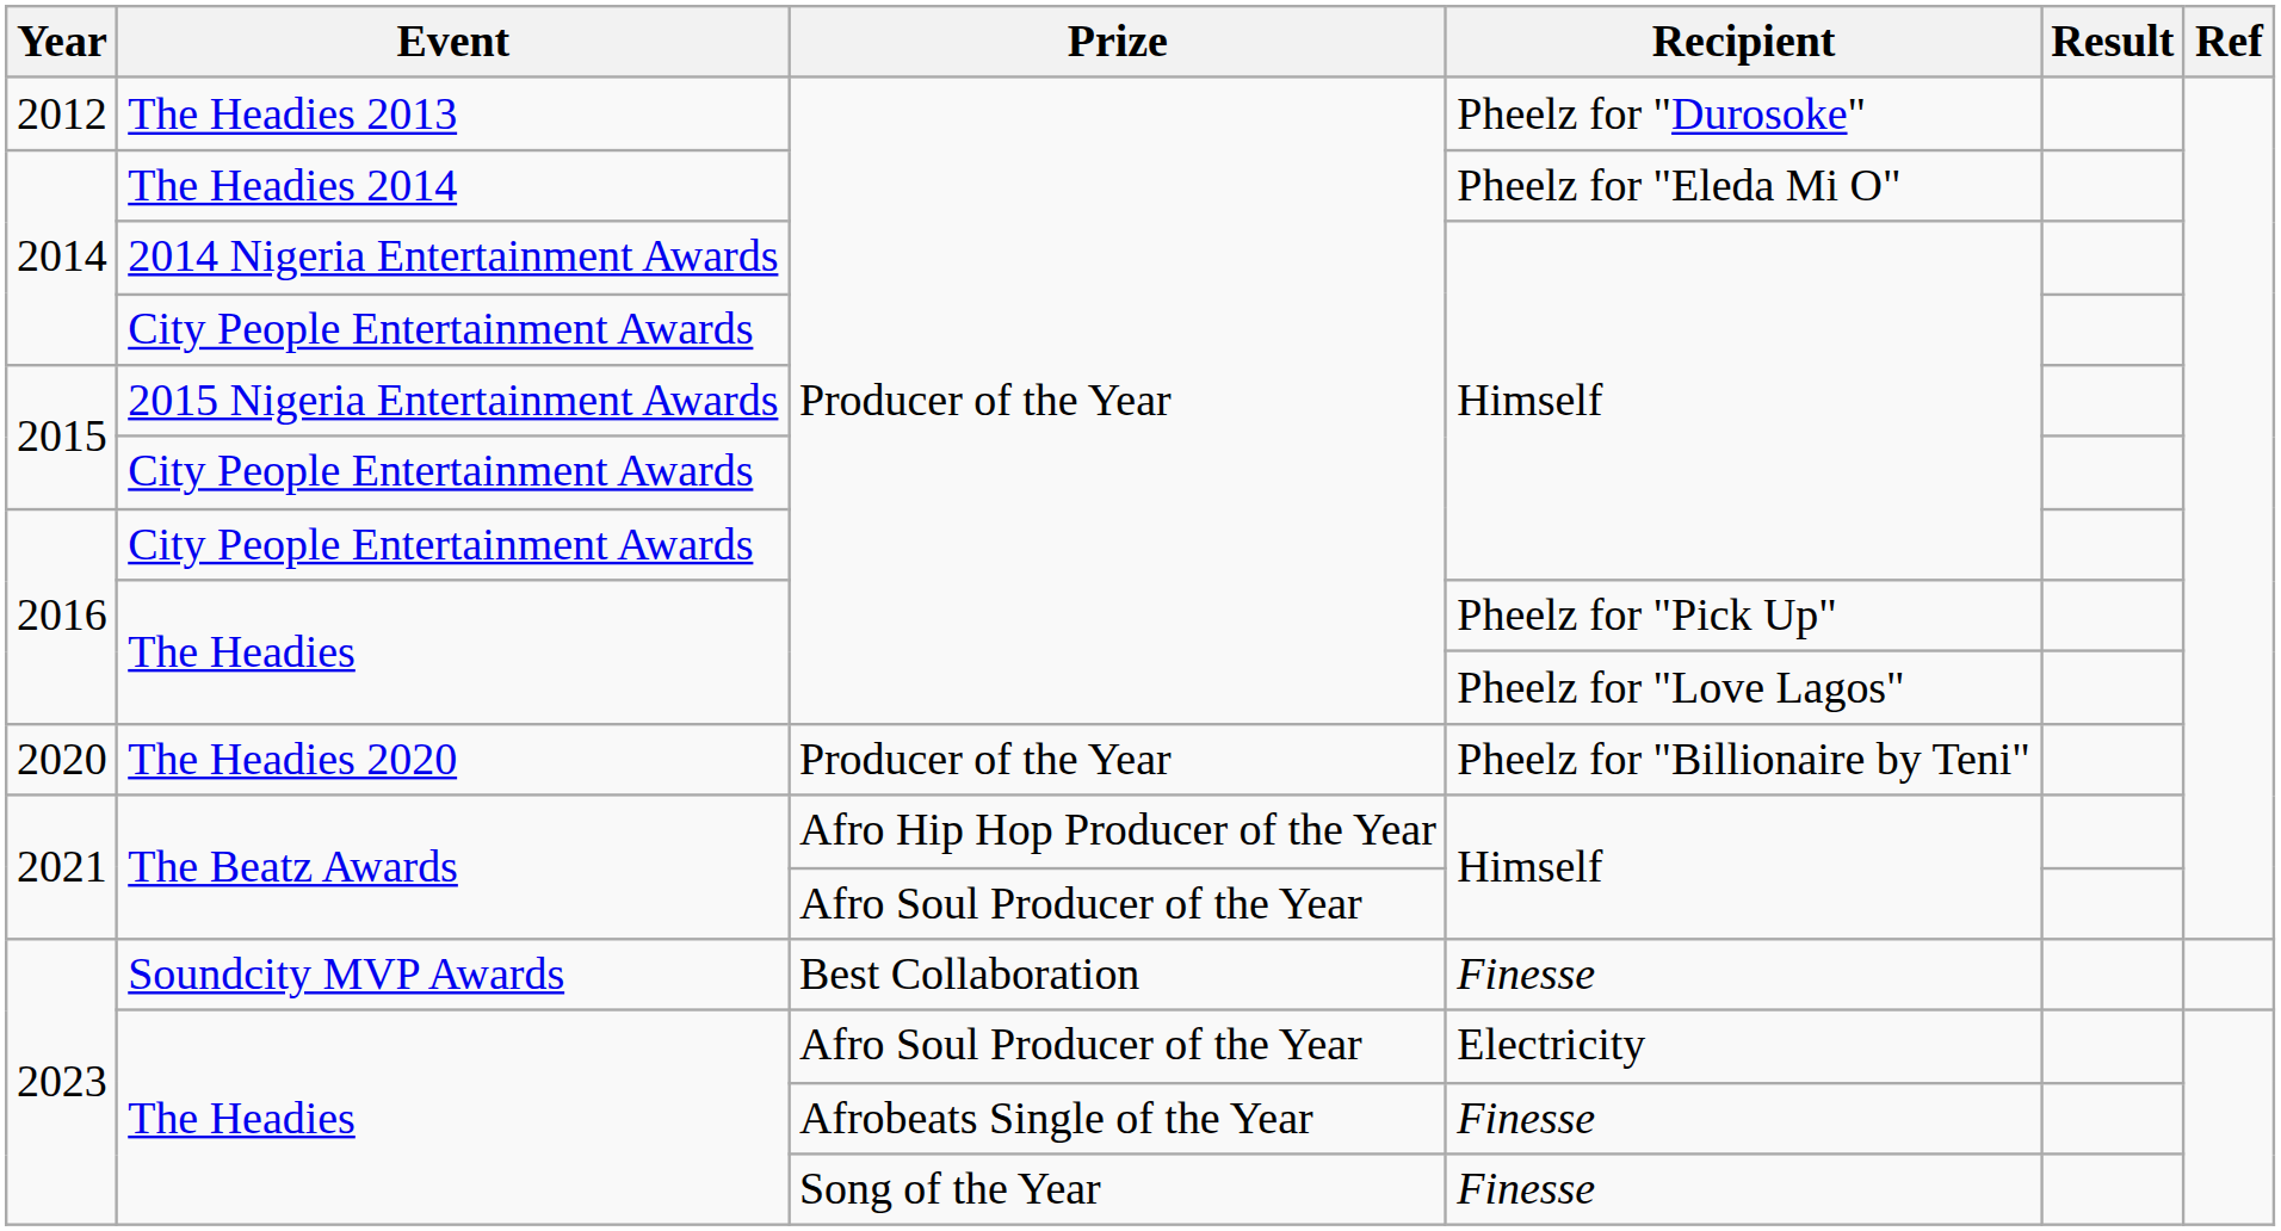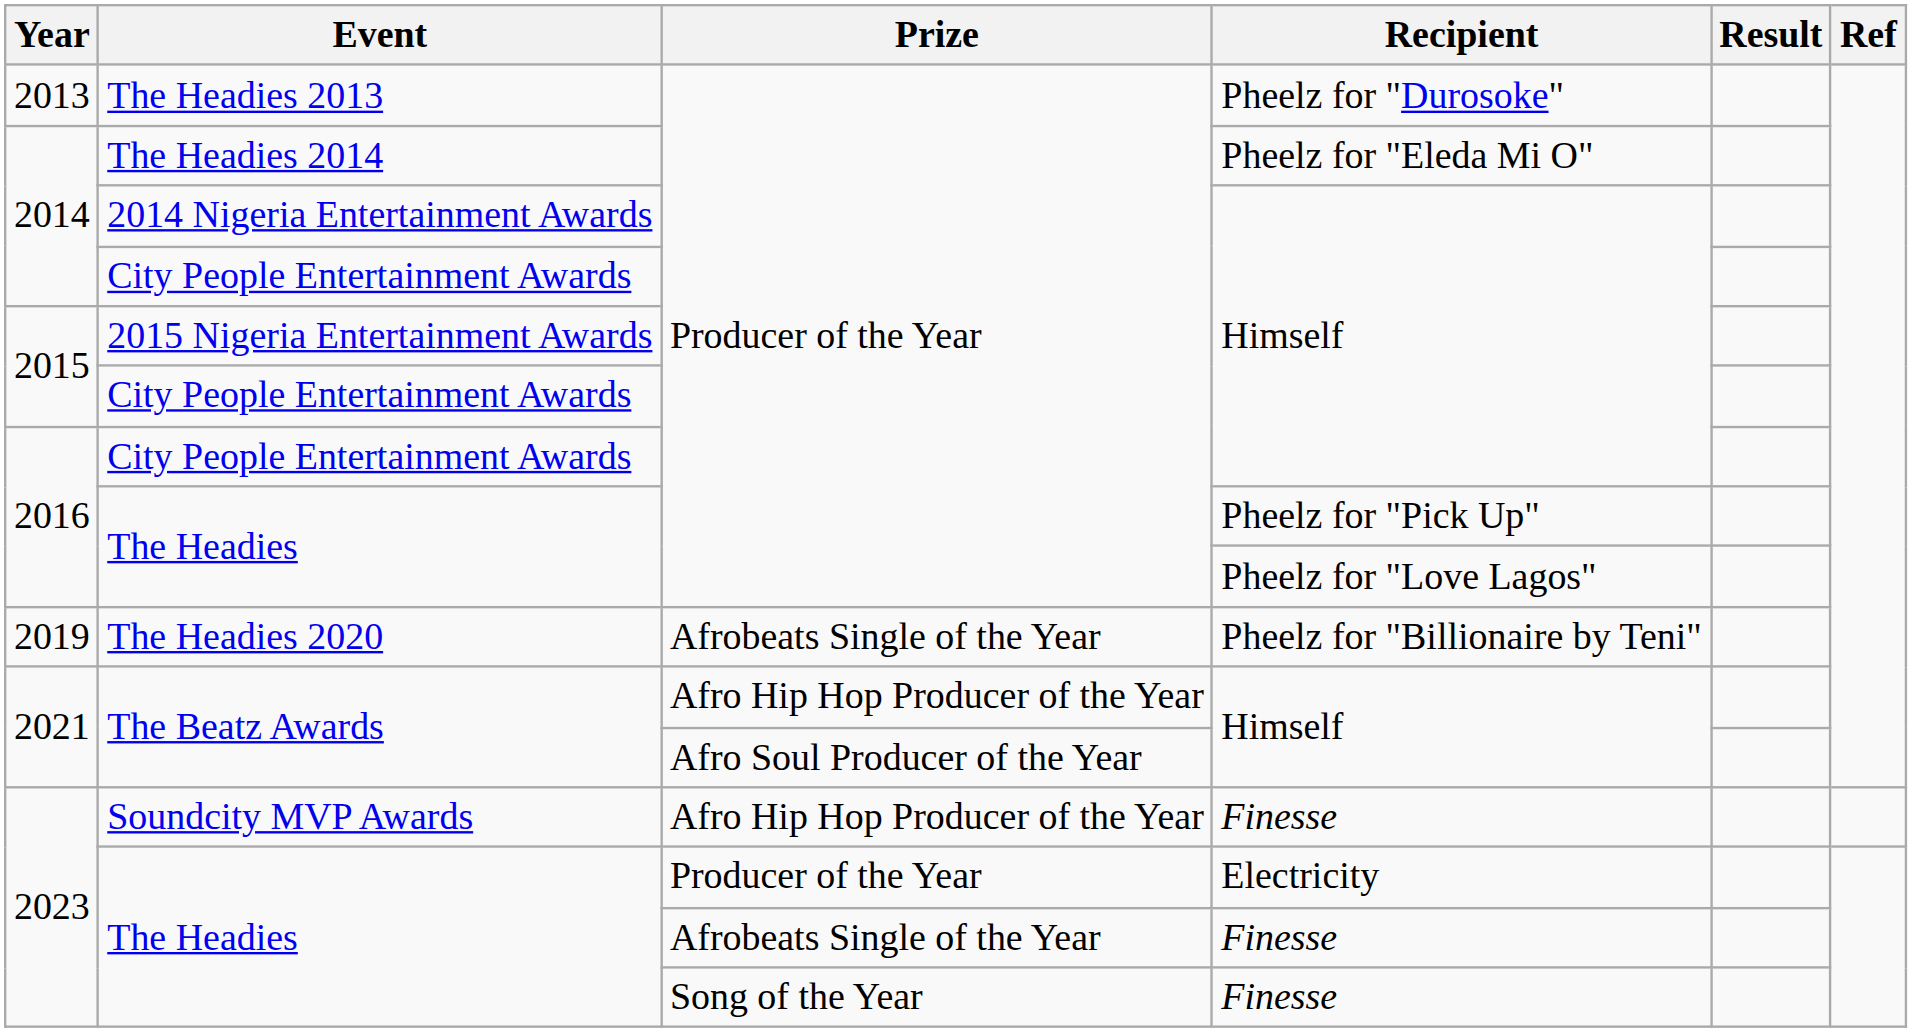The Headies 2013 | Year: 2012 -> 2013
The Headies 2020 | Year: 2020 -> 2019
The Headies 2020 | Prize: Producer of the Year -> Afrobeats Single of the Year
Soundcity MVP Awards | Prize: Best Collaboration -> Afro Hip Hop Producer of the Year
The Headies / Electricity | Prize: Afro Soul Producer of the Year -> Producer of the Year
